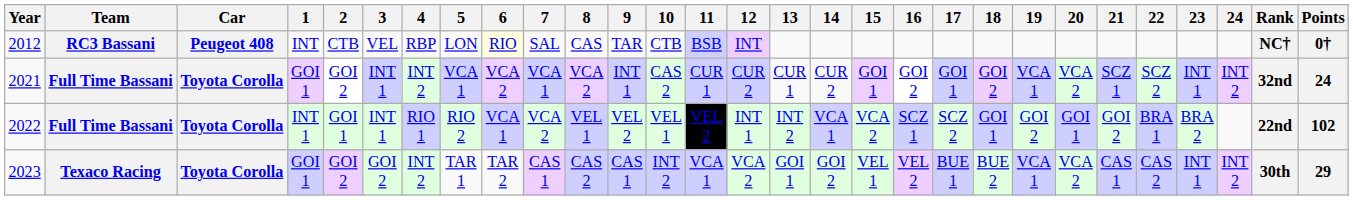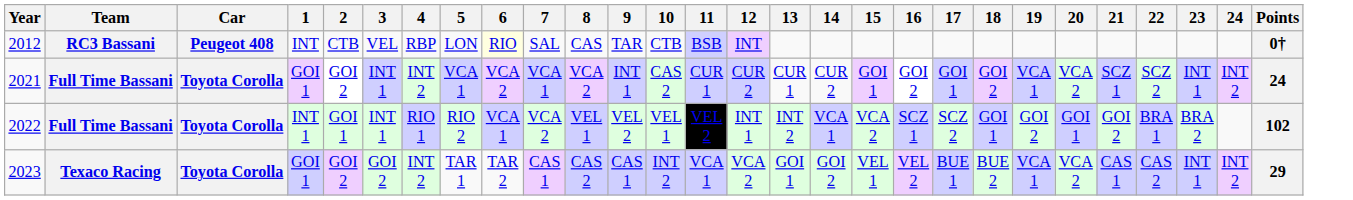- column: Rank | NC† | 32nd | 22nd | 30th
